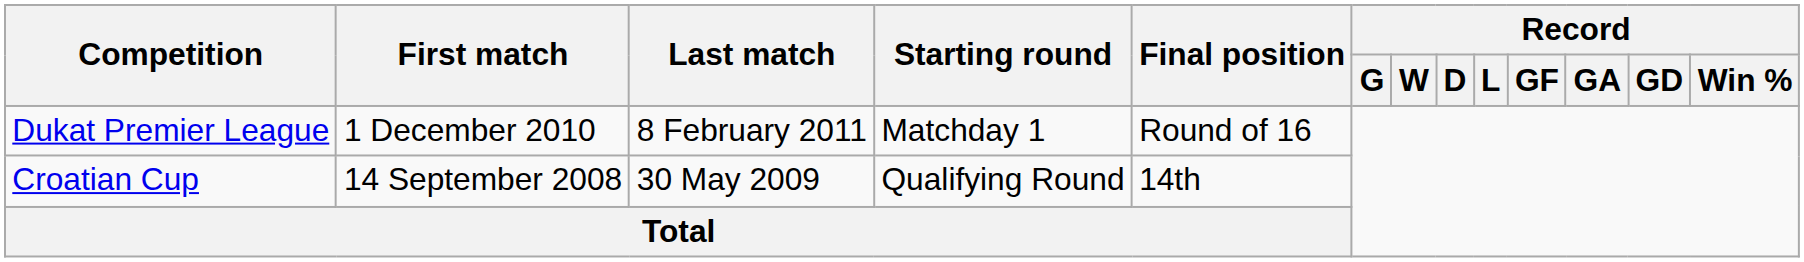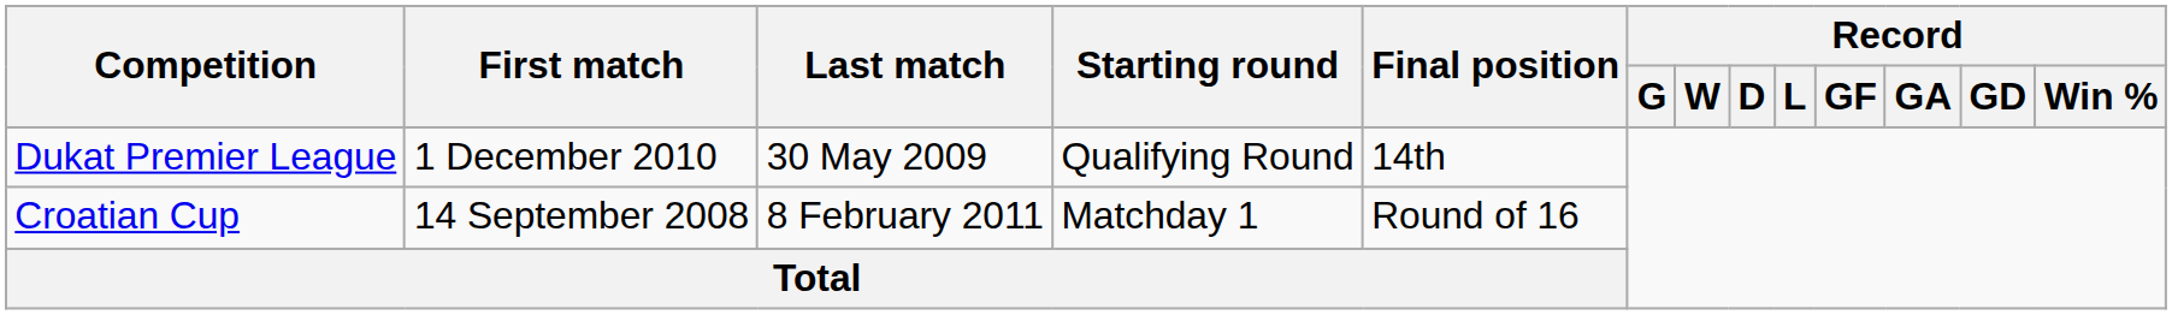Dukat Premier League | Last match: 8 February 2011 -> 30 May 2009
Dukat Premier League | Starting round: Matchday 1 -> Qualifying Round
Dukat Premier League | Final position: Round of 16 -> 14th
Croatian Cup | Last match: 30 May 2009 -> 8 February 2011
Croatian Cup | Starting round: Qualifying Round -> Matchday 1
Croatian Cup | Final position: 14th -> Round of 16
